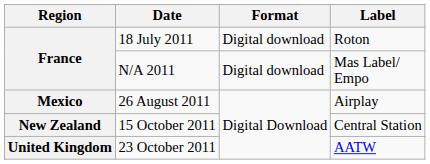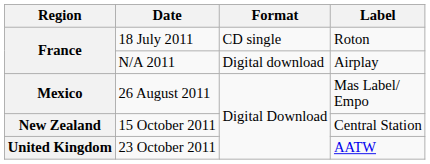18 July 2011 | Format: Digital download -> CD single
N/A 2011 | Label: Mas Label/ Empo -> Airplay
26 August 2011 | Label: Airplay -> Mas Label/ Empo
